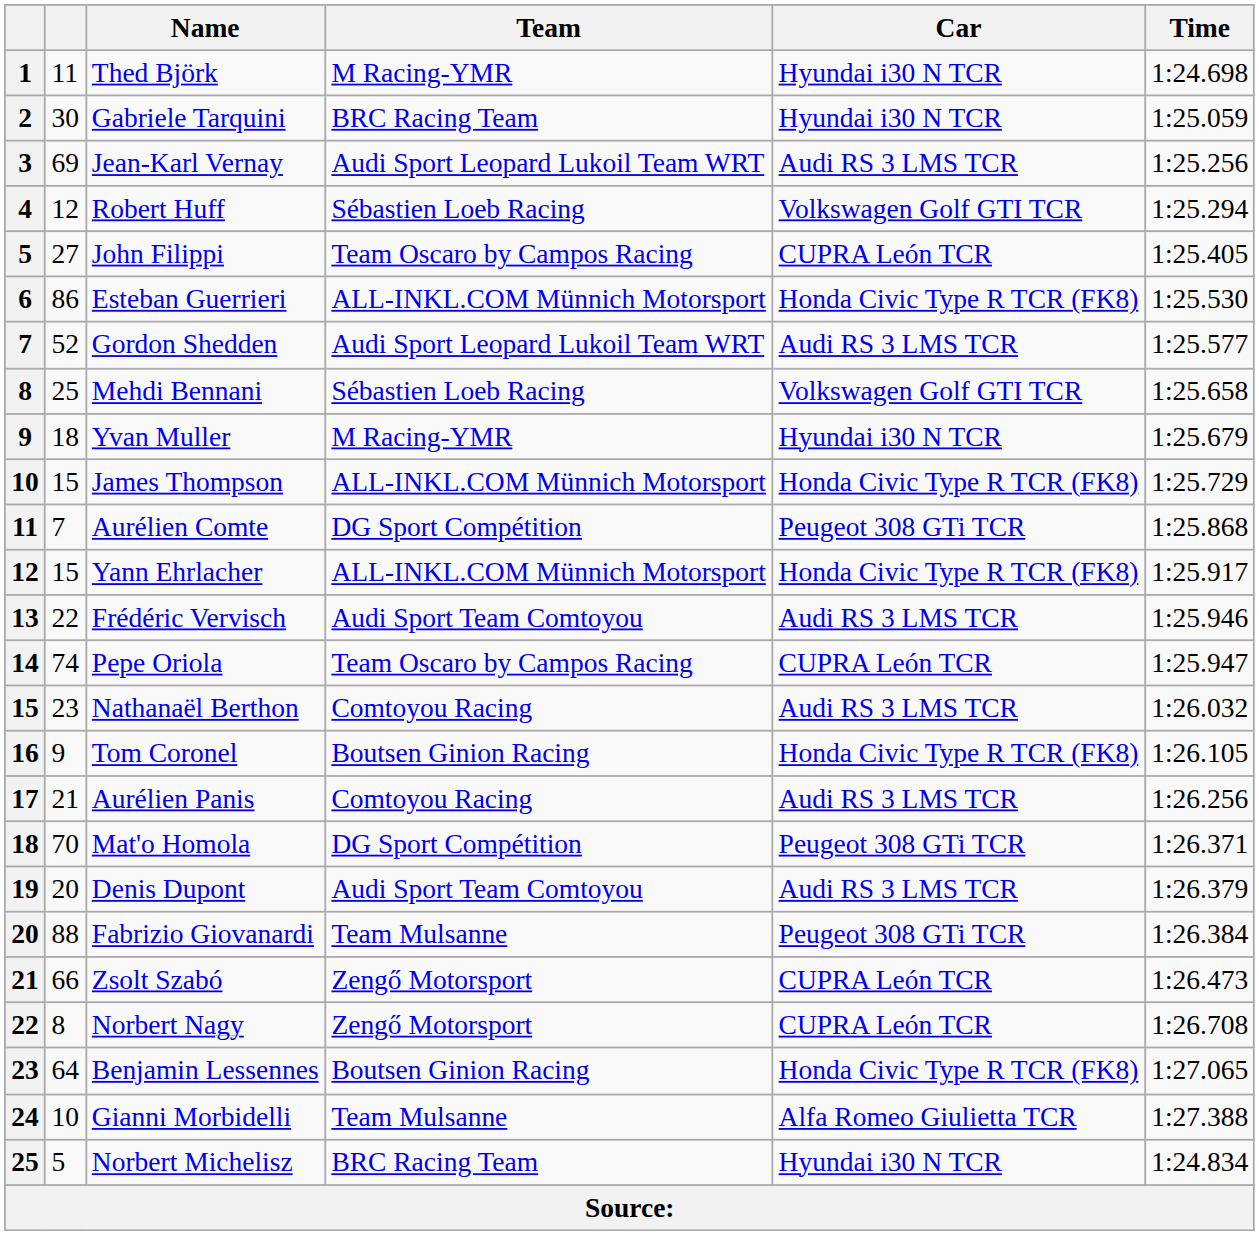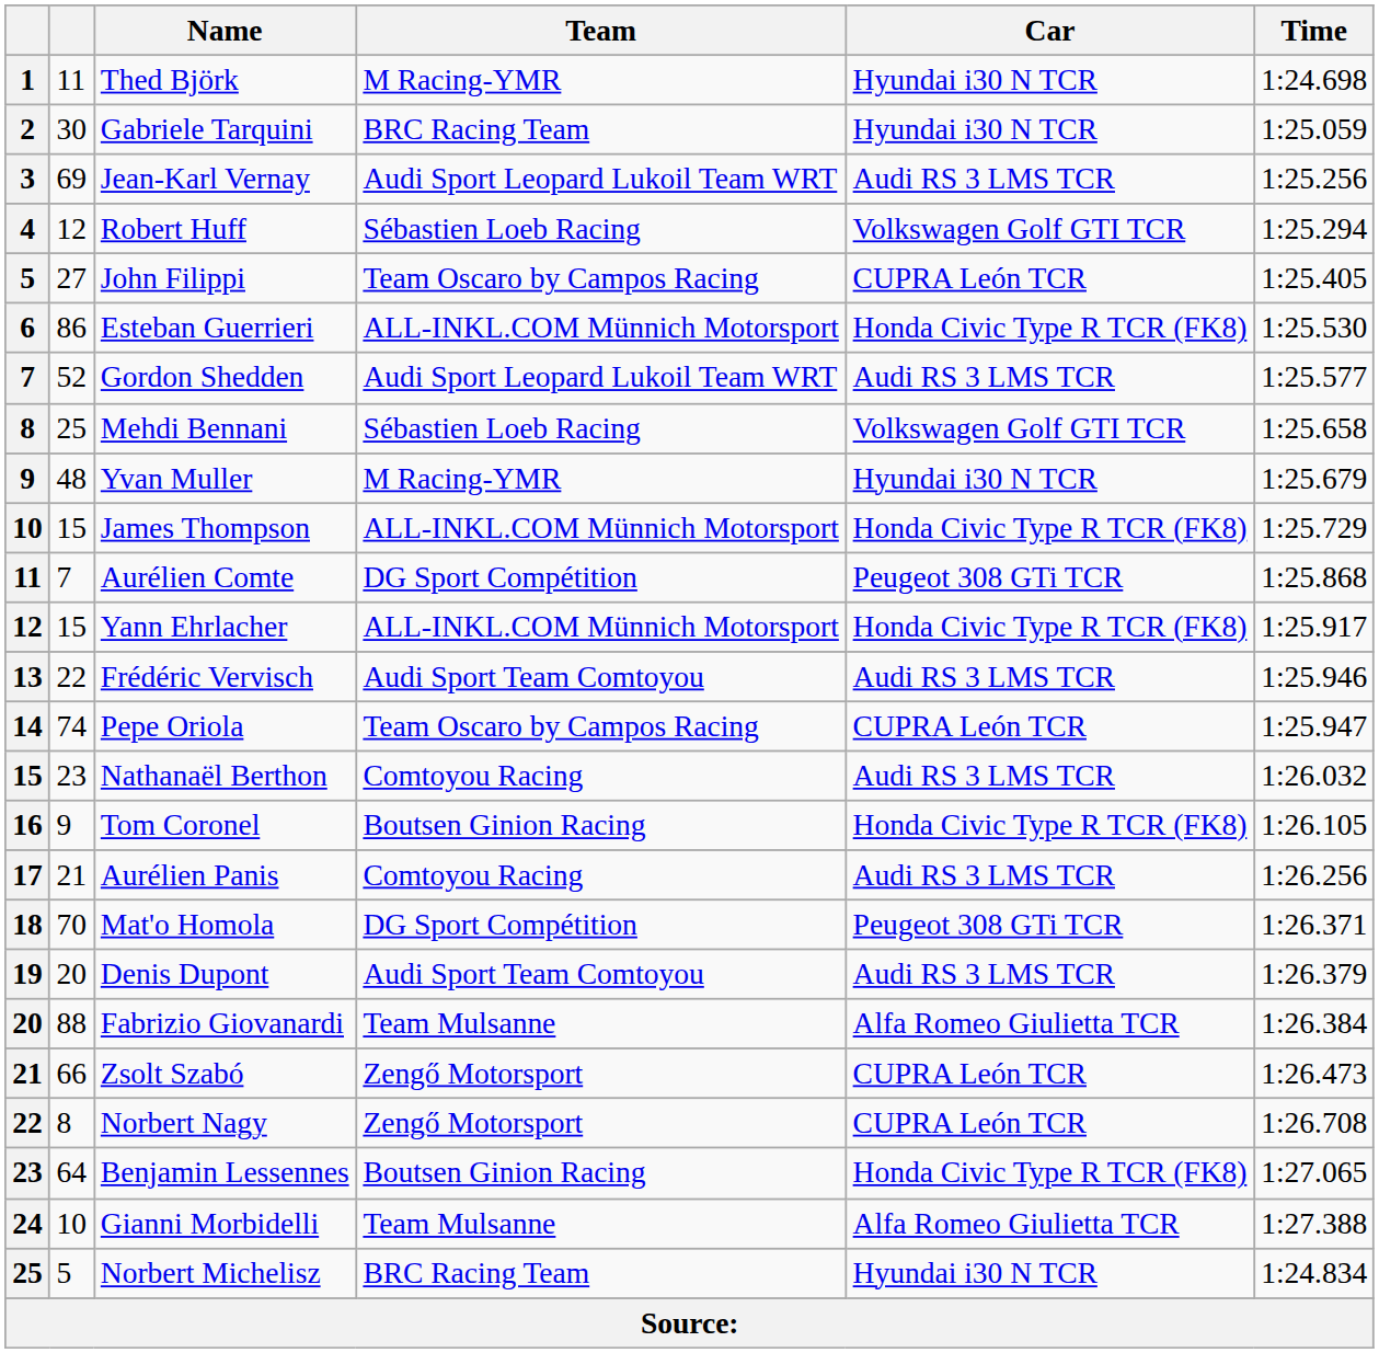Yvan Muller | column 2: 18 -> 48
Fabrizio Giovanardi | Car: Peugeot 308 GTi TCR -> Alfa Romeo Giulietta TCR
